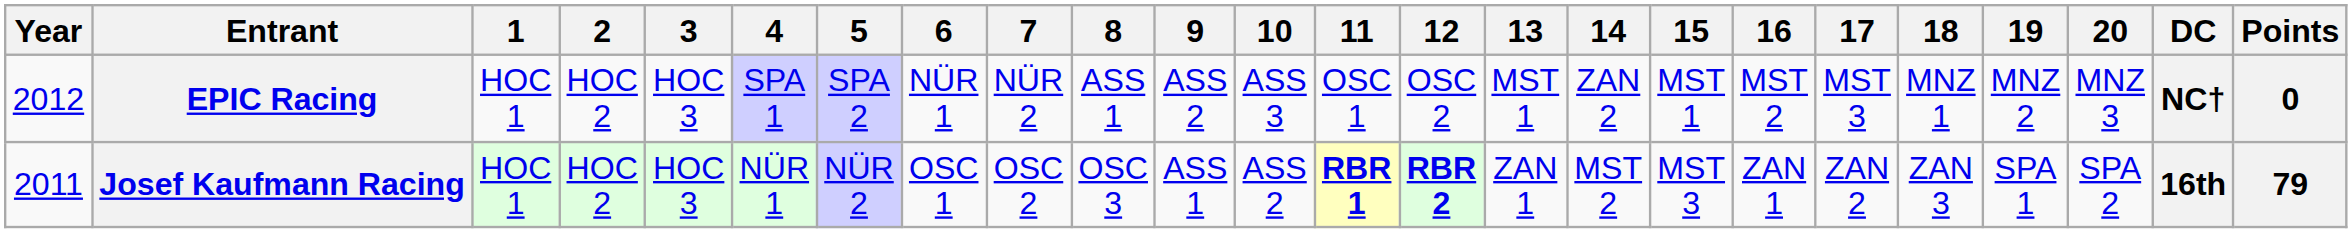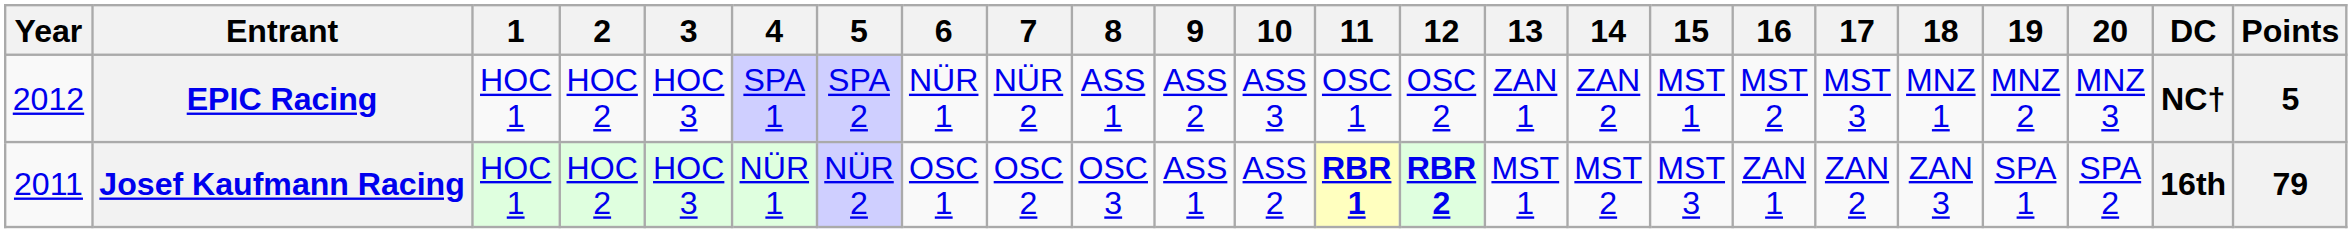EPIC Racing | 13: MST 1 -> ZAN 1
EPIC Racing | Points: 0 -> 5
Josef Kaufmann Racing | 13: ZAN 1 -> MST 1
